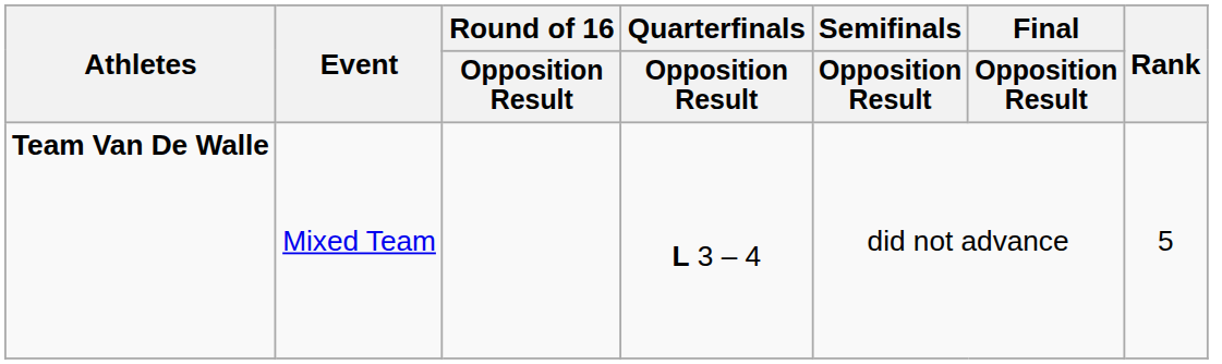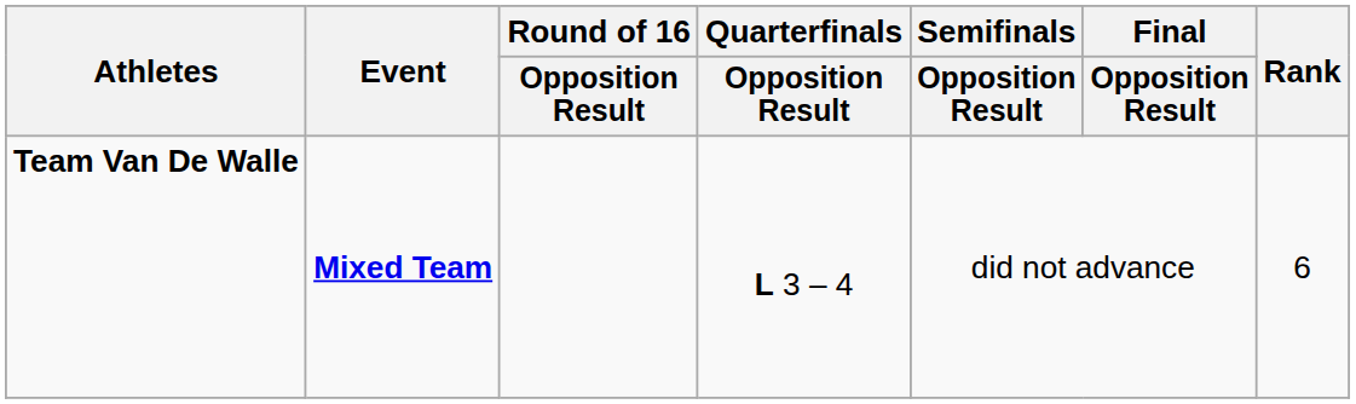Team Van De Walle | Event: normal -> bold
Team Van De Walle | Rank: 5 -> 6
